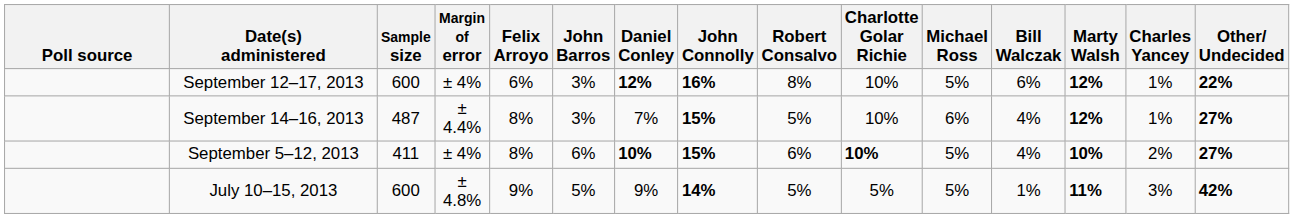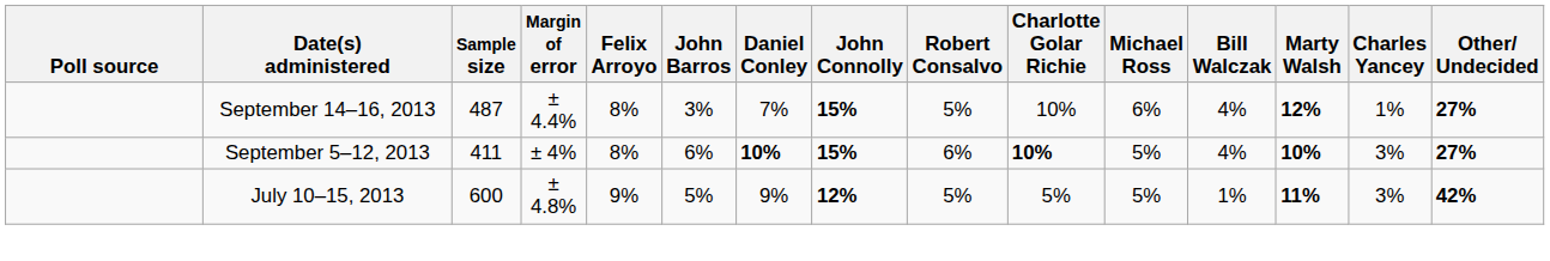- row: September 12–17, 2013 | 600 | ± 4% | 6% | 3% | 12% | 16% | 8% | 10% | 5% | 6% | 12% | 1% | 22%
September 5–12, 2013 | Charles Yancey: 2% -> 3%
July 10–15, 2013 | John Connolly: 14% -> 12%
